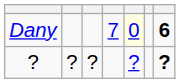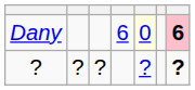Dany | column 4: 7 -> 6
Dany | column 7: no background -> pink background
